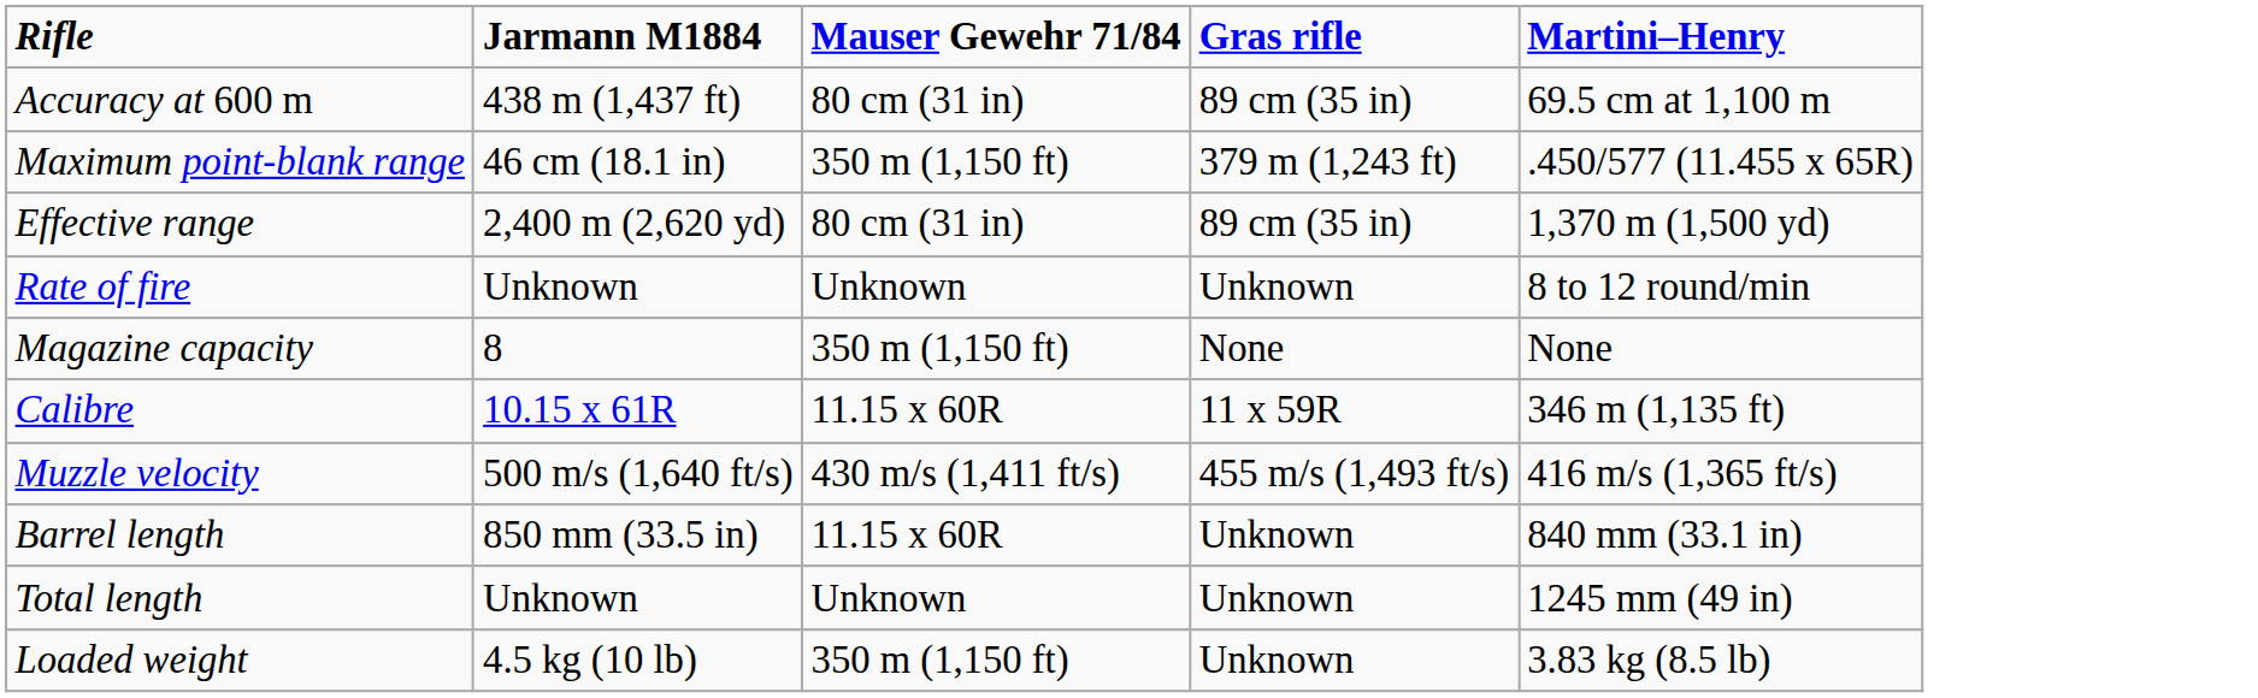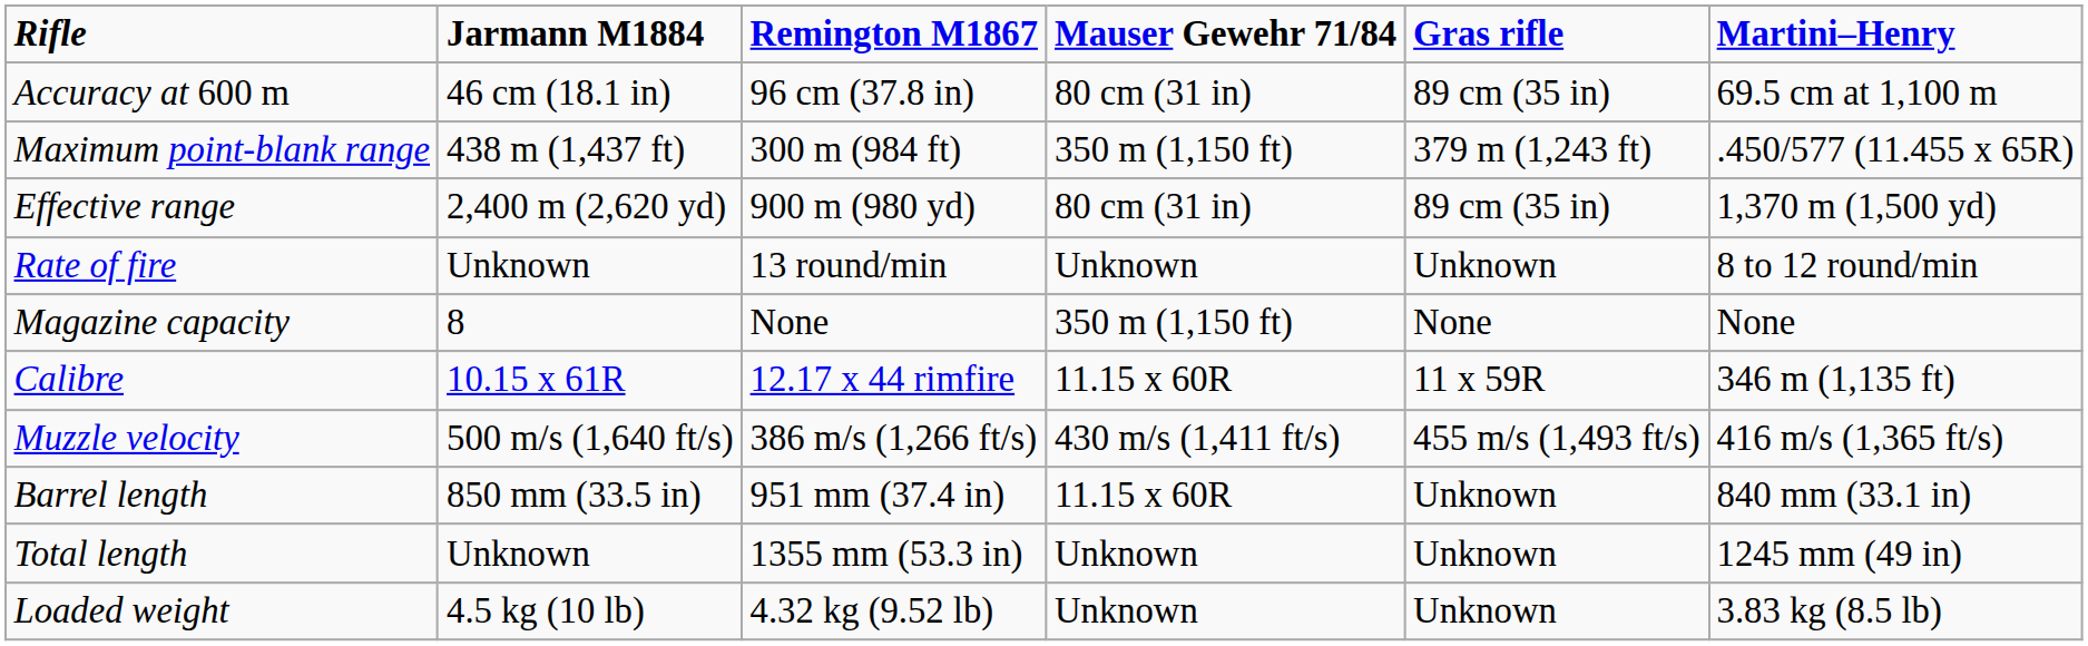+ column: Remington M1867 | 96 cm (37.8 in) | 300 m (984 ft) | 900 m (980 yd) | 13 round/min | None | 12.17 x 44 rimfire | 386 m/s (1,266 ft/s) | 951 mm (37.4 in) | 1355 mm (53.3 in) | 4.32 kg (9.52 lb)
Accuracy at 600 m | Jarmann M1884: 438 m (1,437 ft) -> 46 cm (18.1 in)
Maximum point-blank range | Jarmann M1884: 46 cm (18.1 in) -> 438 m (1,437 ft)
Loaded weight | Mauser Gewehr 71/84: 350 m (1,150 ft) -> Unknown
